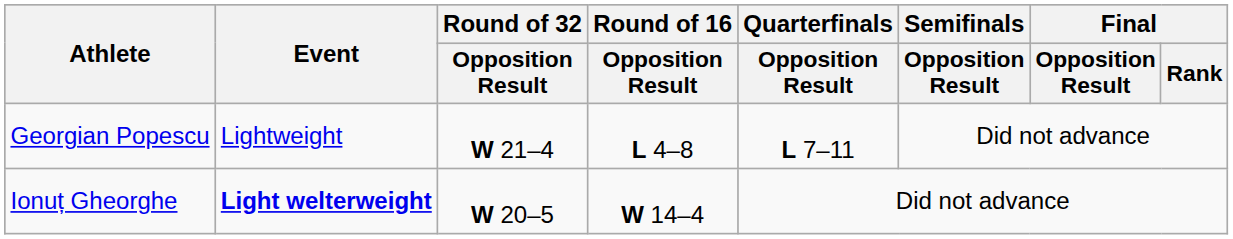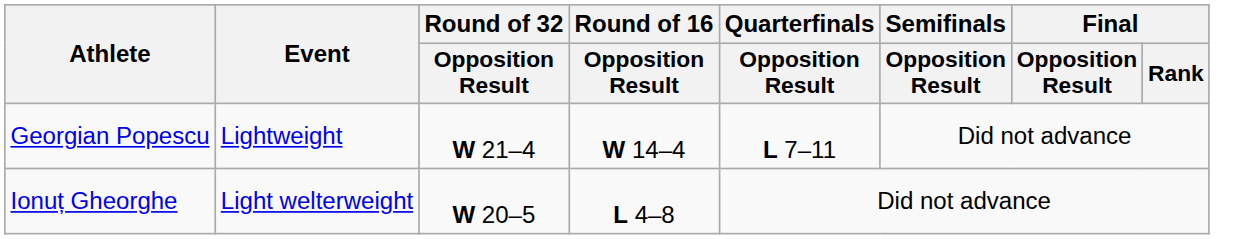Georgian Popescu | Round of 16 / Opposition Result: L 4–8 -> W 14–4
Ionuț Gheorghe | Event: bold -> normal
Ionuț Gheorghe | Round of 16 / Opposition Result: W 14–4 -> L 4–8
